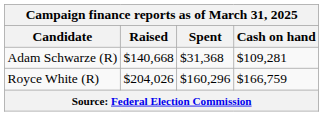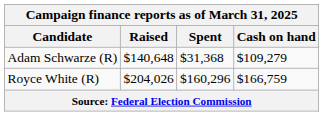Adam Schwarze (R) | Raised: $140,668 -> $140,648
Adam Schwarze (R) | Cash on hand: $109,281 -> $109,279
